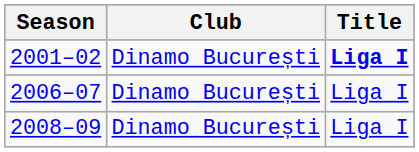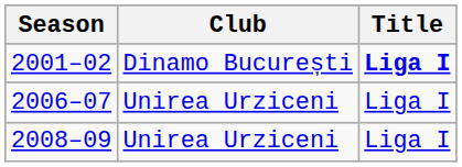2006–07 | Club: Dinamo București -> Unirea Urziceni
2008–09 | Club: Dinamo București -> Unirea Urziceni
